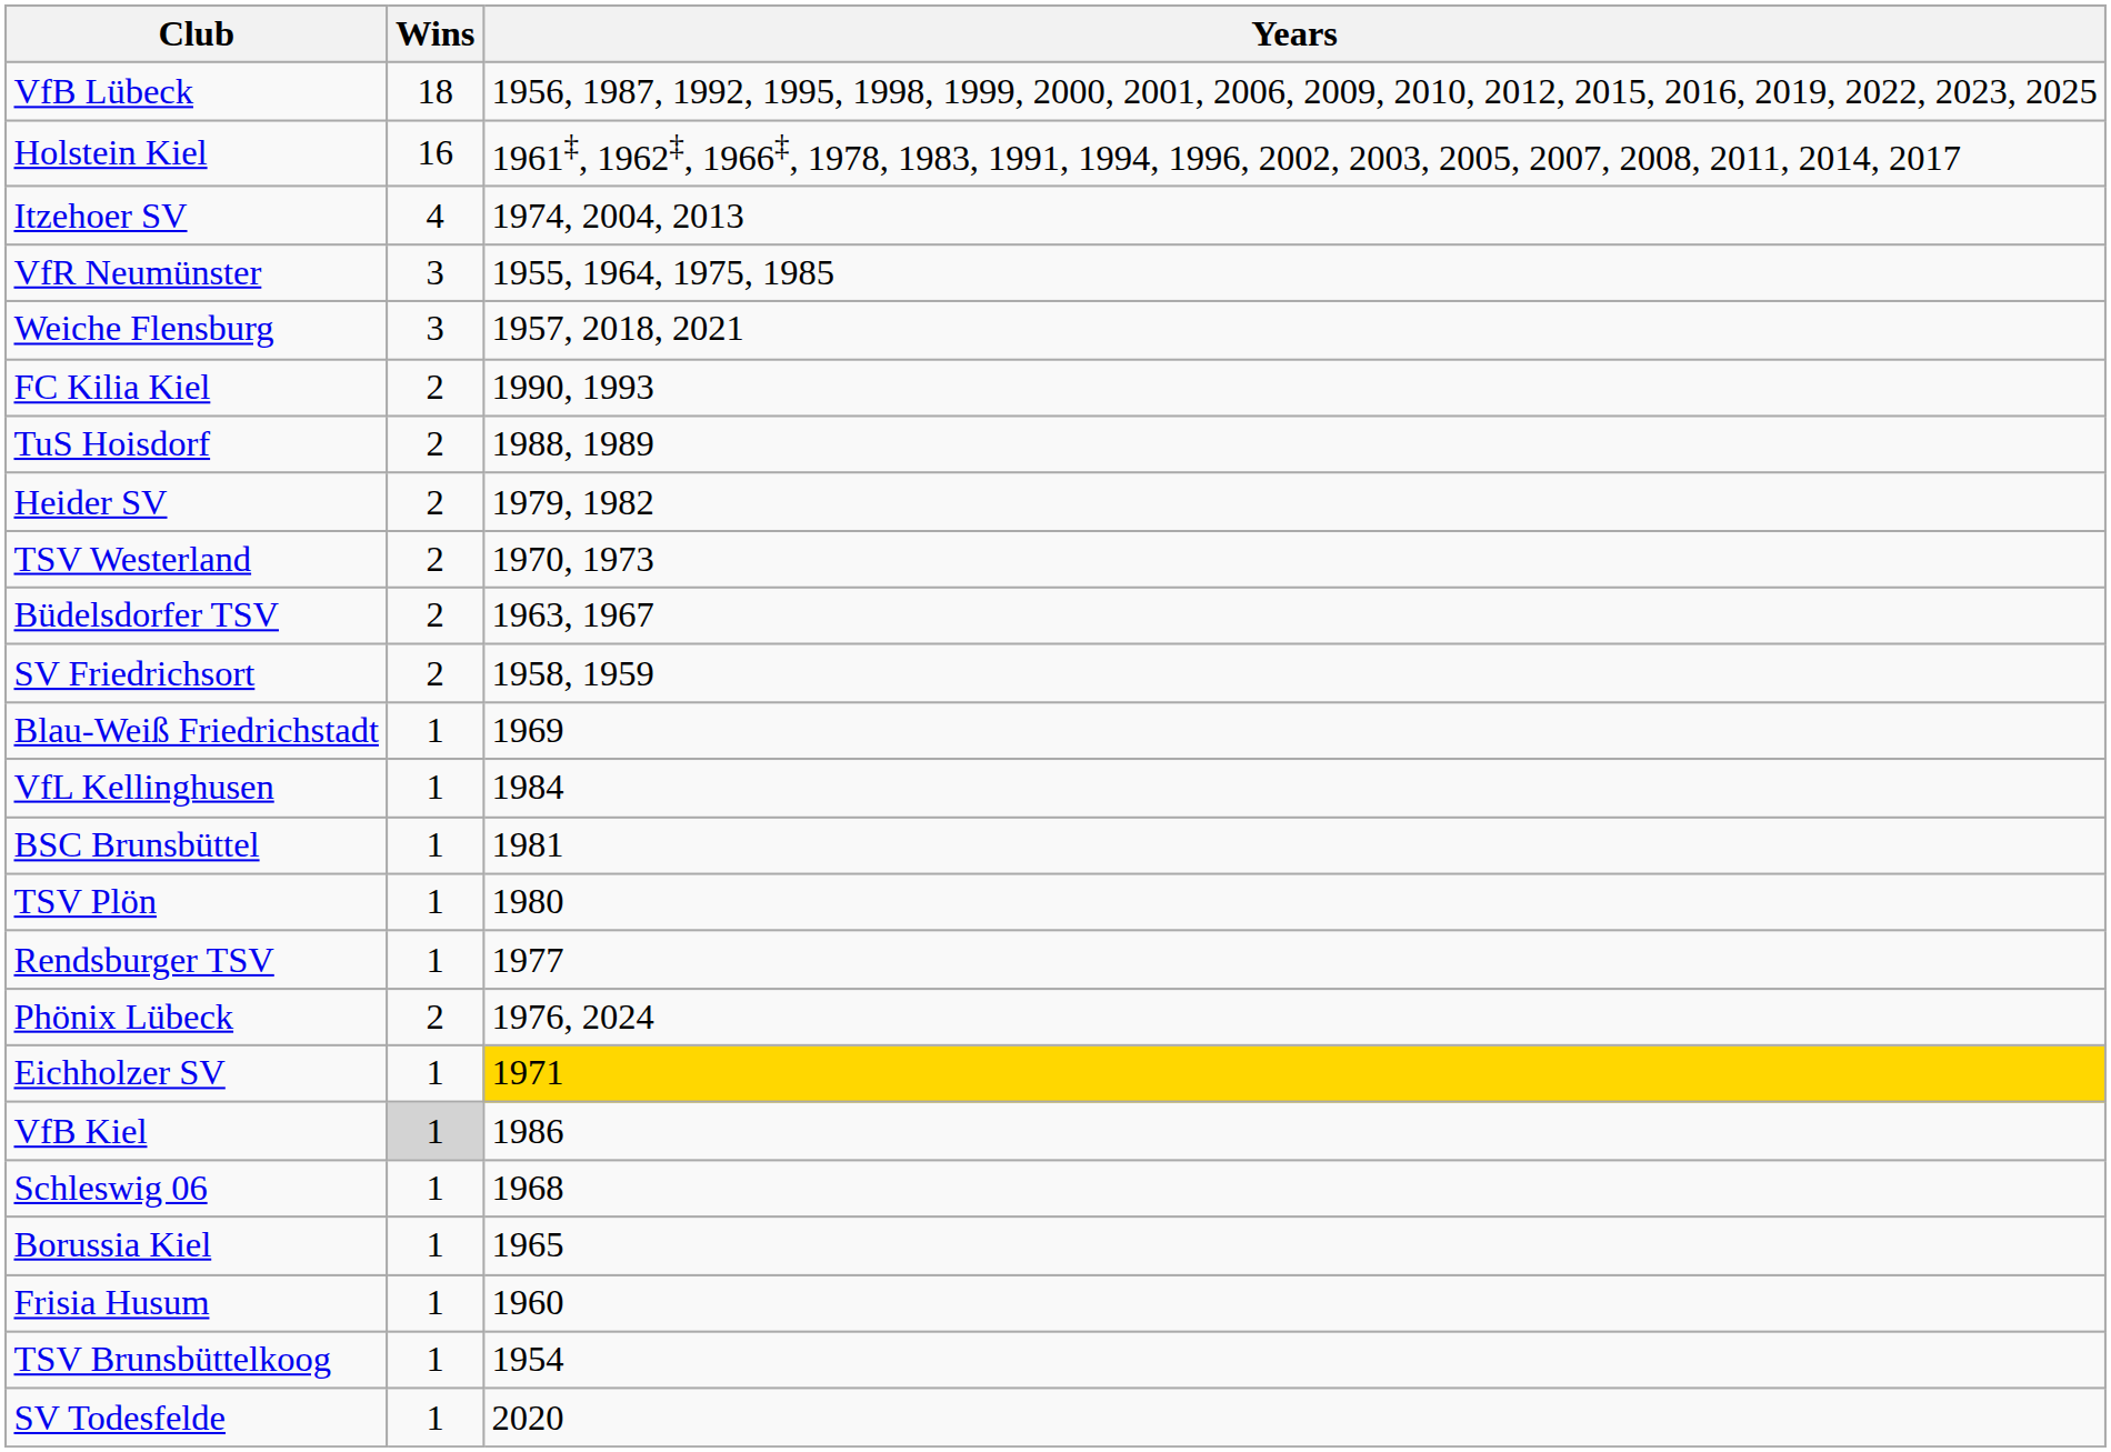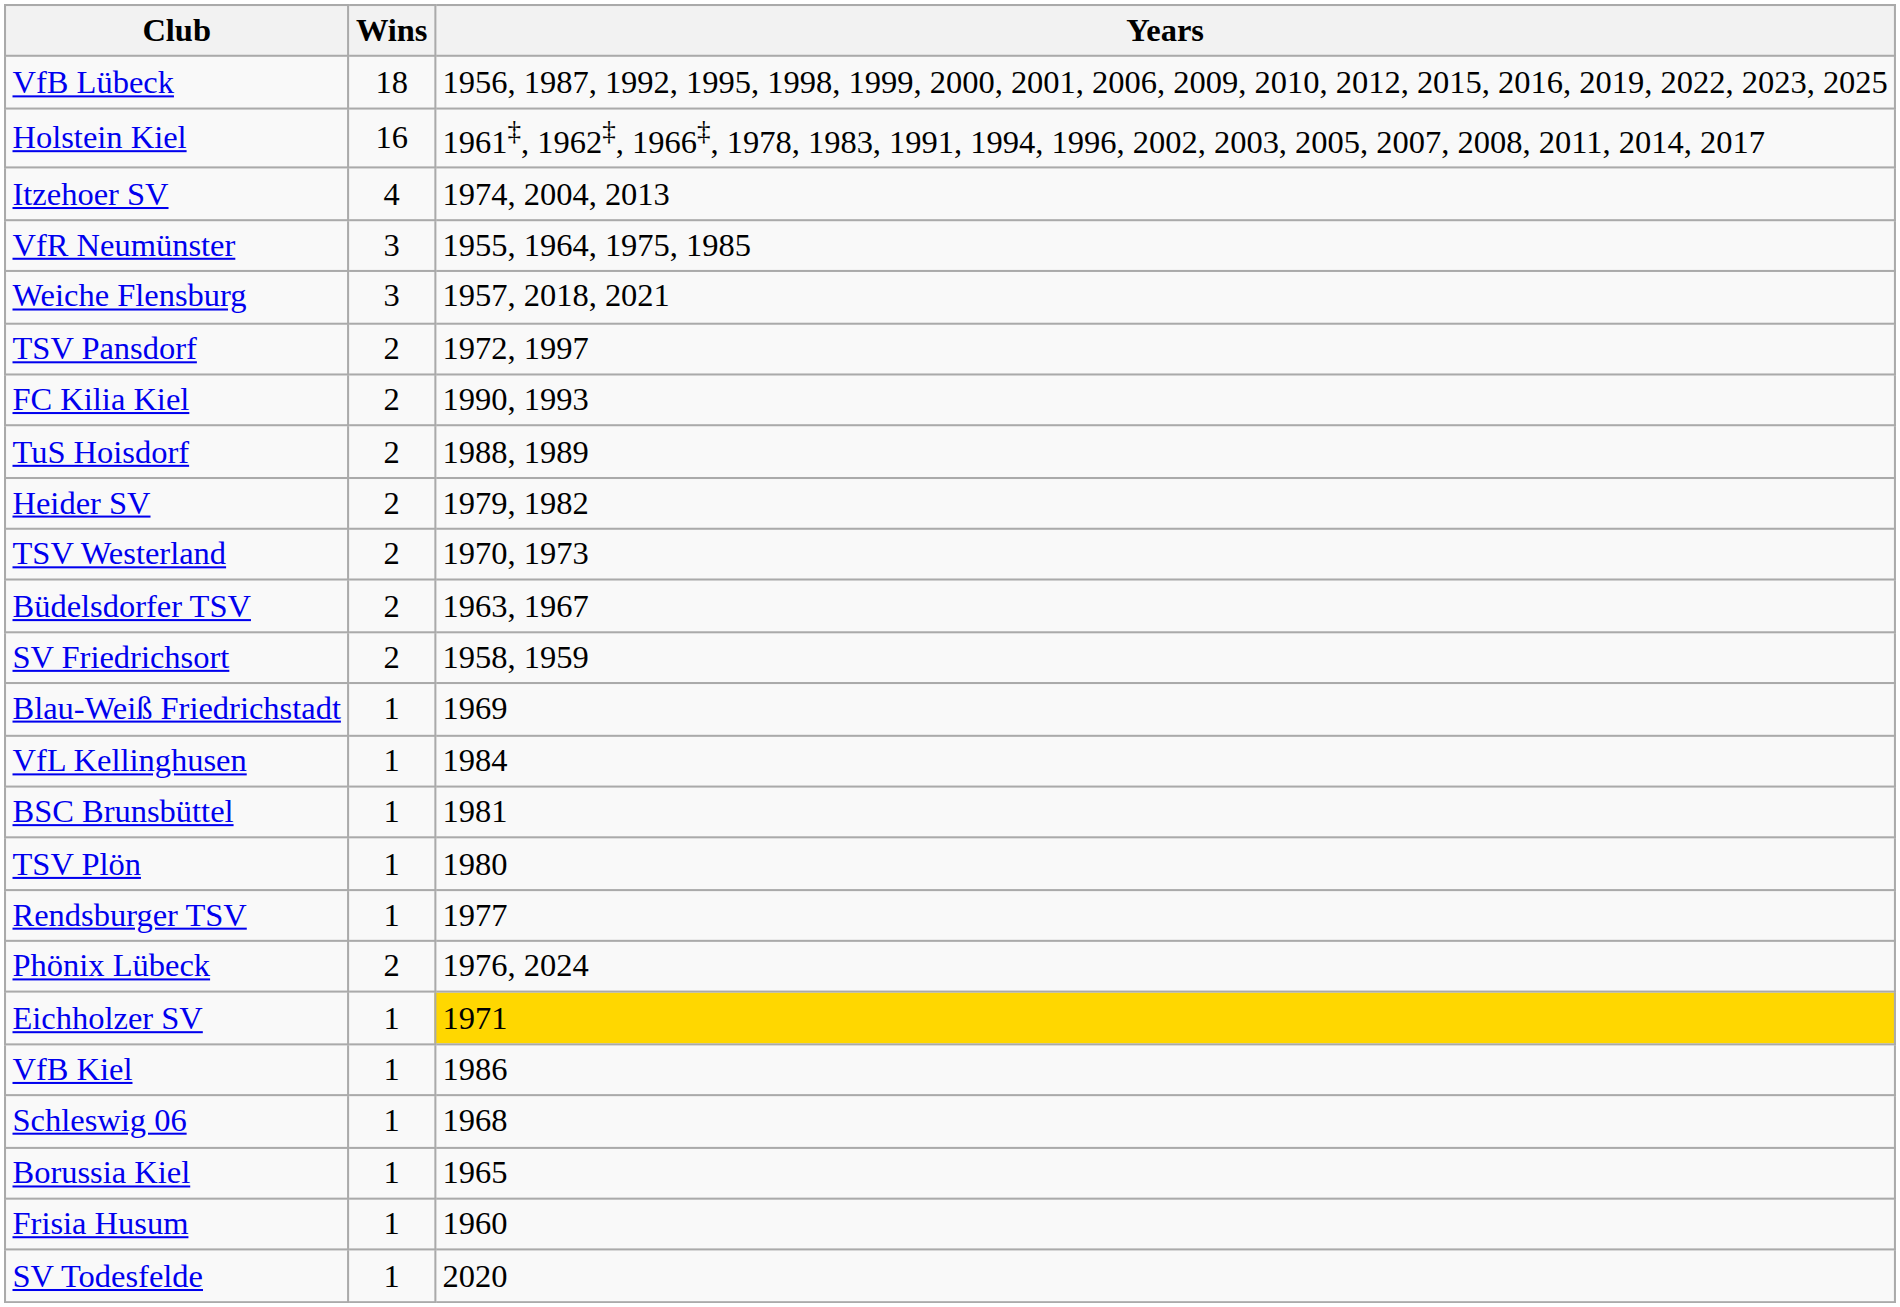+ row: TSV Pansdorf | 2 | 1972, 1997
VfB Kiel | Wins: lightgrey background -> no background
- row: TSV Brunsbüttelkoog | 1 | 1954
